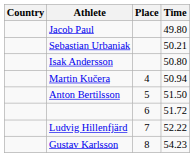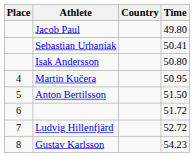columns swapped: Place <-> Country
Sebastian Urbaniak | Time: 50.21 -> 50.41
Martin Kučera | Time: 50.94 -> 50.95
Ludvig Hillenfjärd | Time: 52.22 -> 52.72
